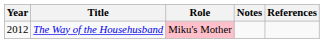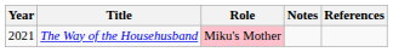The Way of the Househusband | Year: 2012 -> 2021
